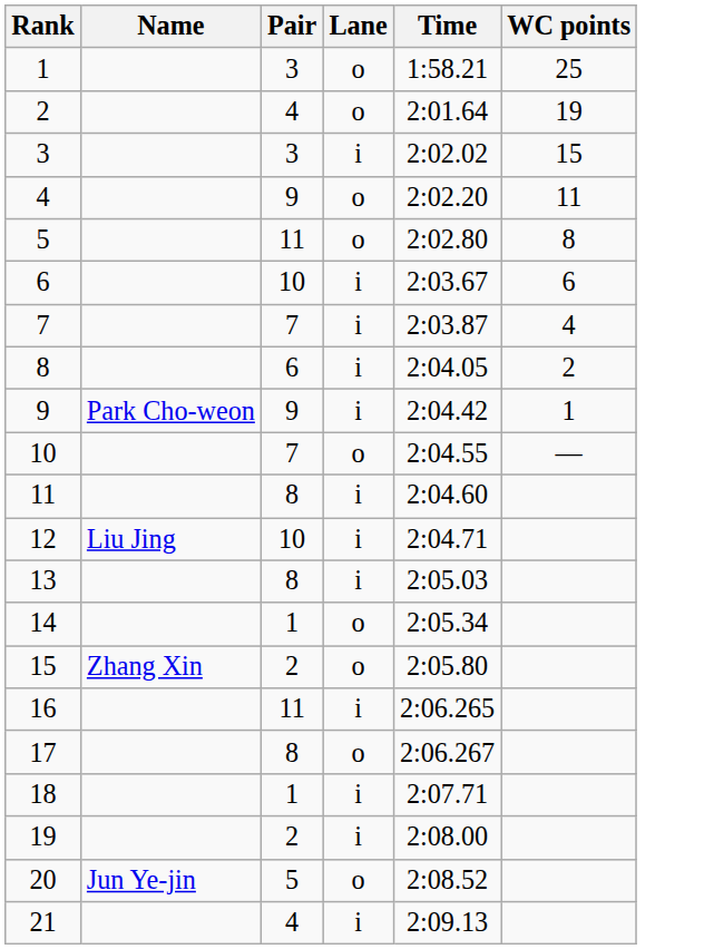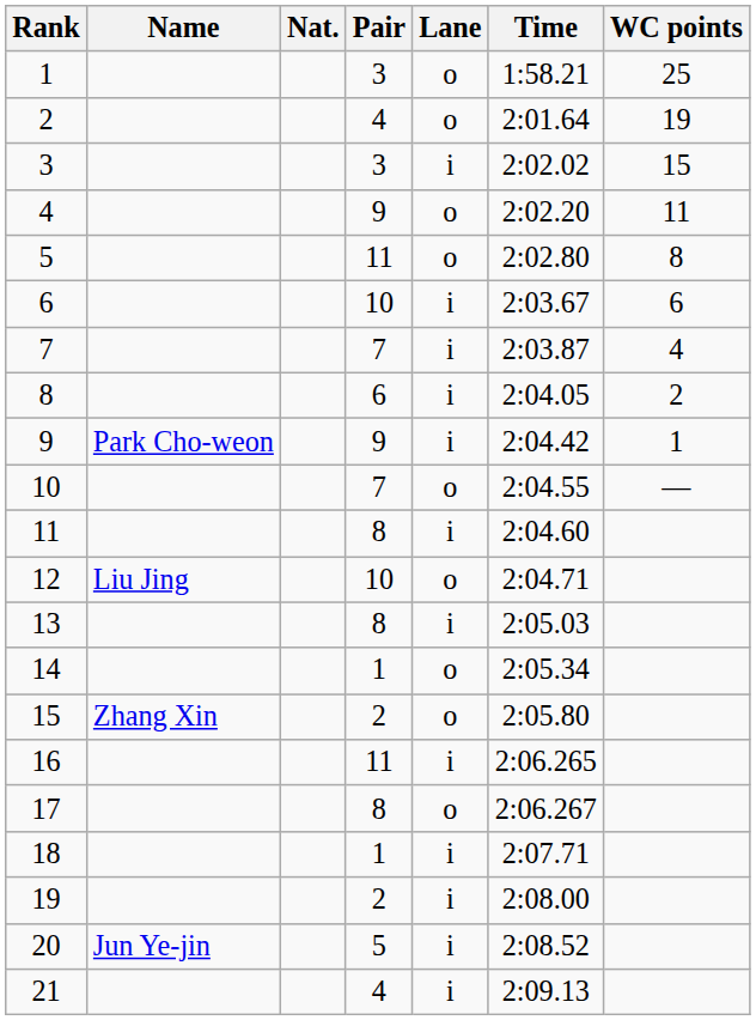+ column: Nat.
12 | Lane: i -> o
20 | Lane: o -> i
